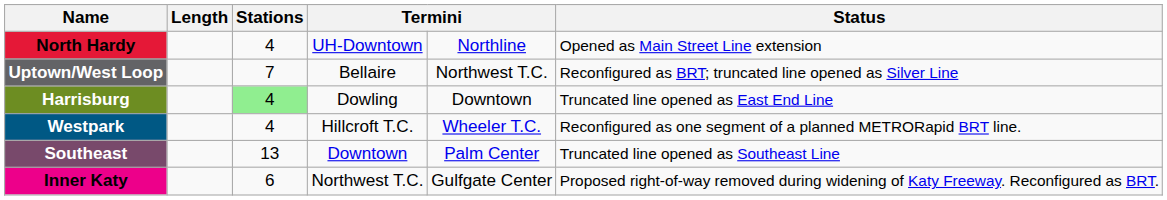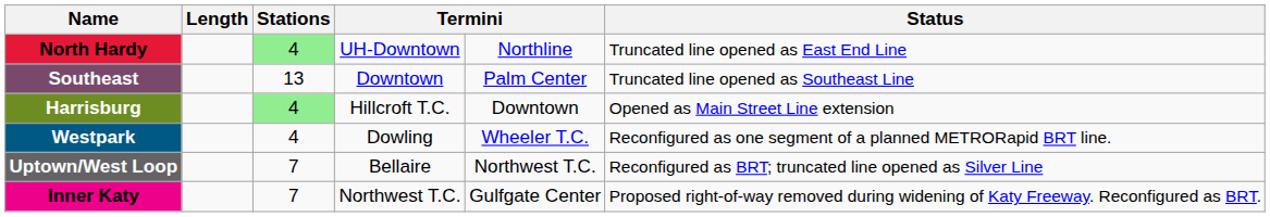North Hardy | Stations: no background -> lightgreen background
North Hardy | Status: Opened as Main Street Line extension -> Truncated line opened as East End Line
rows swapped: Southeast <-> Uptown/West Loop
Harrisburg | column 4: Dowling -> Hillcroft T.C.
Harrisburg | Status: Truncated line opened as East End Line -> Opened as Main Street Line extension
Westpark | column 4: Hillcroft T.C. -> Dowling
Inner Katy | Stations: 6 -> 7
